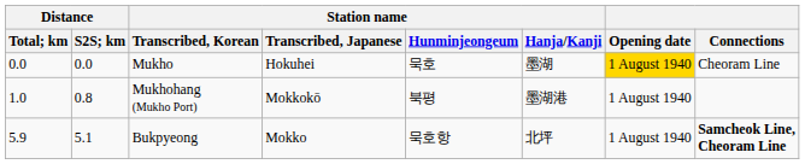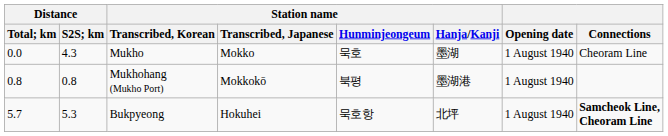Mukho | Distance / S2S; km: 0.0 -> 4.3
Mukho | Station name / Transcribed, Japanese: Hokuhei -> Mokko
Mukho | Opening date: gold background -> no background
Mukhohang (Mukho Port) | Distance / Total; km: 1.0 -> 0.8
Bukpyeong | Distance / Total; km: 5.9 -> 5.7
Bukpyeong | Distance / S2S; km: 5.1 -> 5.3
Bukpyeong | Station name / Transcribed, Japanese: Mokko -> Hokuhei
